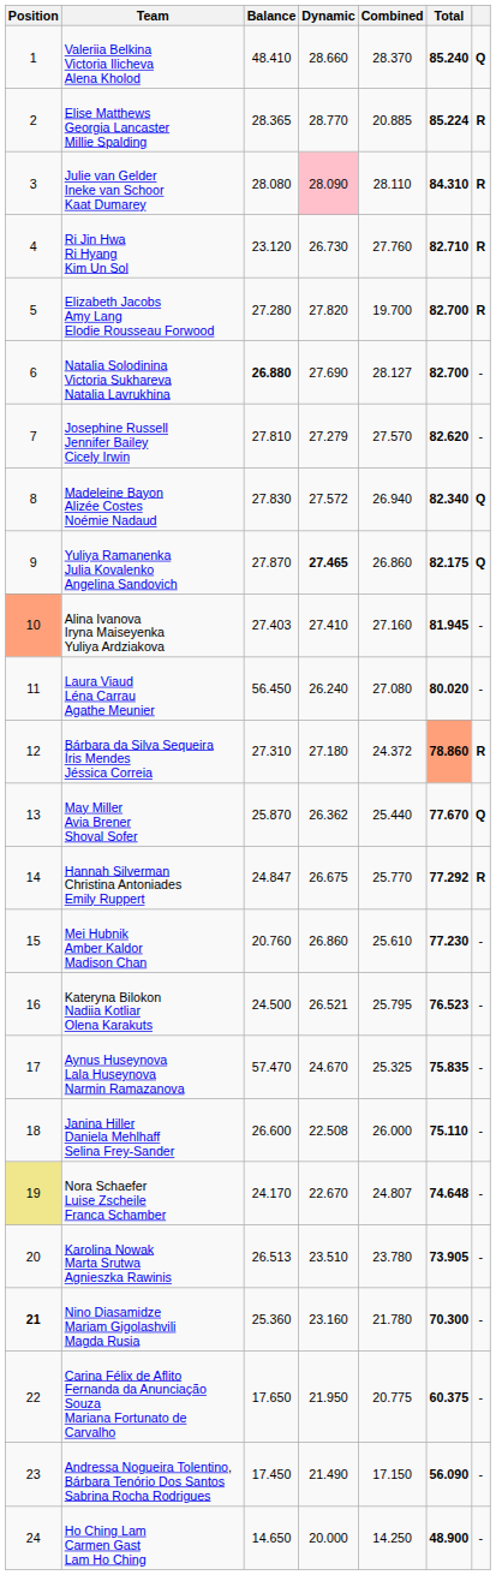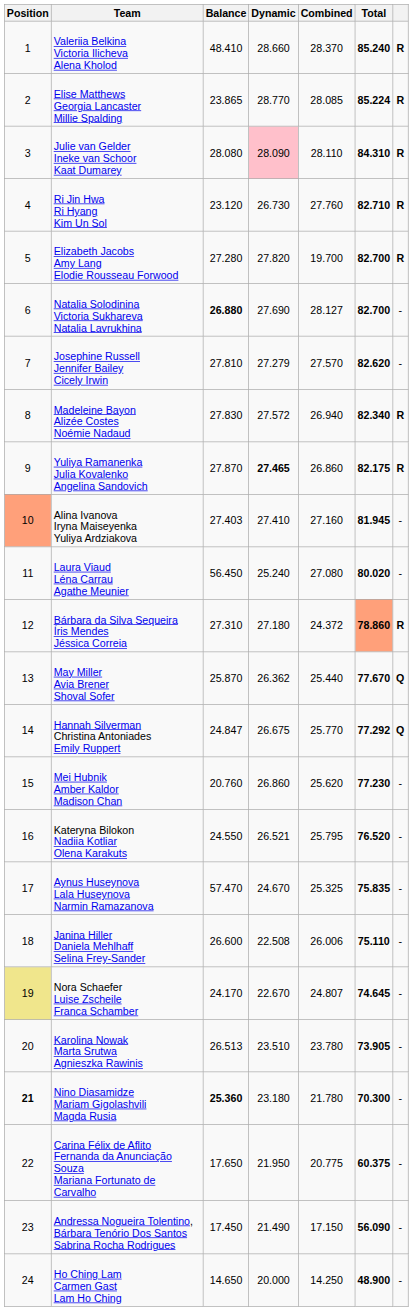Valeriia Belkina Victoria Ilicheva Alena Kholod | column 7: Q -> R
Elise Matthews Georgia Lancaster Millie Spalding | Balance: 28.365 -> 23.865
Elise Matthews Georgia Lancaster Millie Spalding | Combined: 20.885 -> 28.085
Madeleine Bayon Alizée Costes Noémie Nadaud | column 7: Q -> R
Yuliya Ramanenka Julia Kovalenko Angelina Sandovich | column 7: Q -> R
Laura Viaud Léna Carrau Agathe Meunier | Dynamic: 26.240 -> 25.240
Hannah Silverman Christina Antoniades Emily Ruppert | column 7: R -> Q
Mei Hubnik Amber Kaldor Madison Chan | Combined: 25.610 -> 25.620
Kateryna Bilokon Nadiia Kotliar Olena Karakuts | Balance: 24.500 -> 24.550
Kateryna Bilokon Nadiia Kotliar Olena Karakuts | Total: 76.523 -> 76.520
Janina Hiller Daniela Mehlhaff Selina Frey-Sander | Combined: 26.000 -> 26.006
Nora Schaefer Luise Zscheile Franca Schamber | Total: 74.648 -> 74.645
Nino Diasamidze Mariam Gigolashvili Magda Rusia | Balance: normal -> bold
Nino Diasamidze Mariam Gigolashvili Magda Rusia | Dynamic: 23.160 -> 23.180
